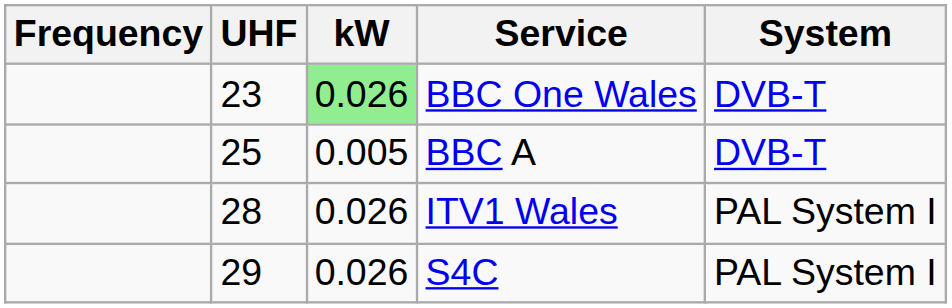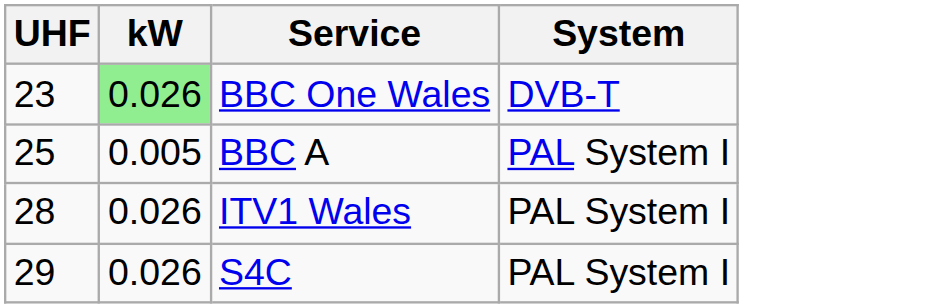- column: Frequency
BBC A | System: DVB-T -> PAL System I
